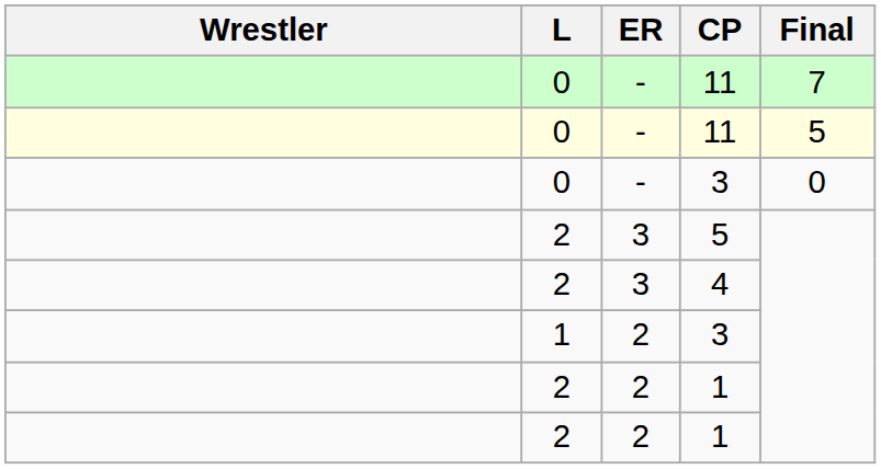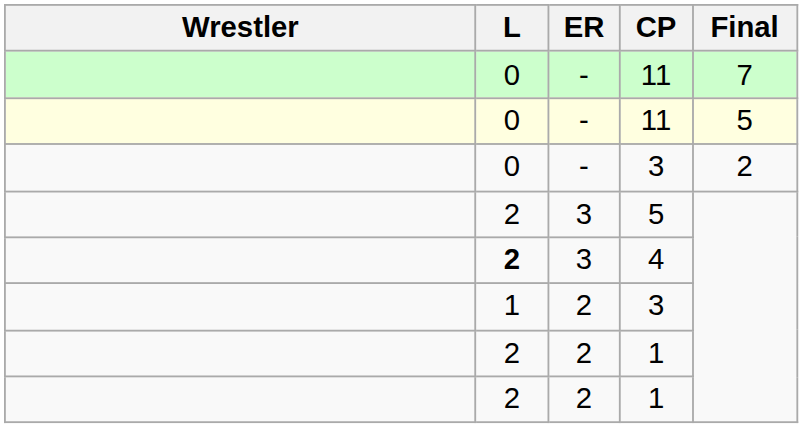- / 3 | Final: 0 -> 2
4 | L: normal -> bold
